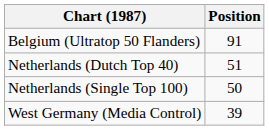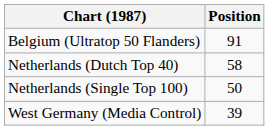Netherlands (Dutch Top 40) | Position: 51 -> 58
